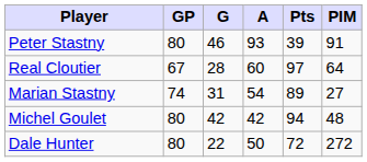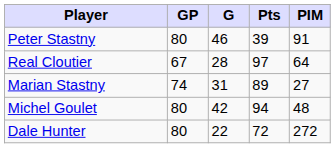- column: A | 93 | 60 | 54 | 42 | 50
